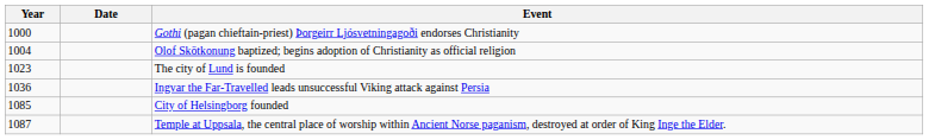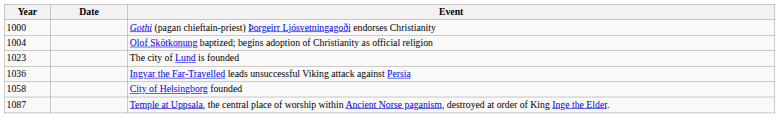City of Helsingborg founded | Year: 1085 -> 1058
